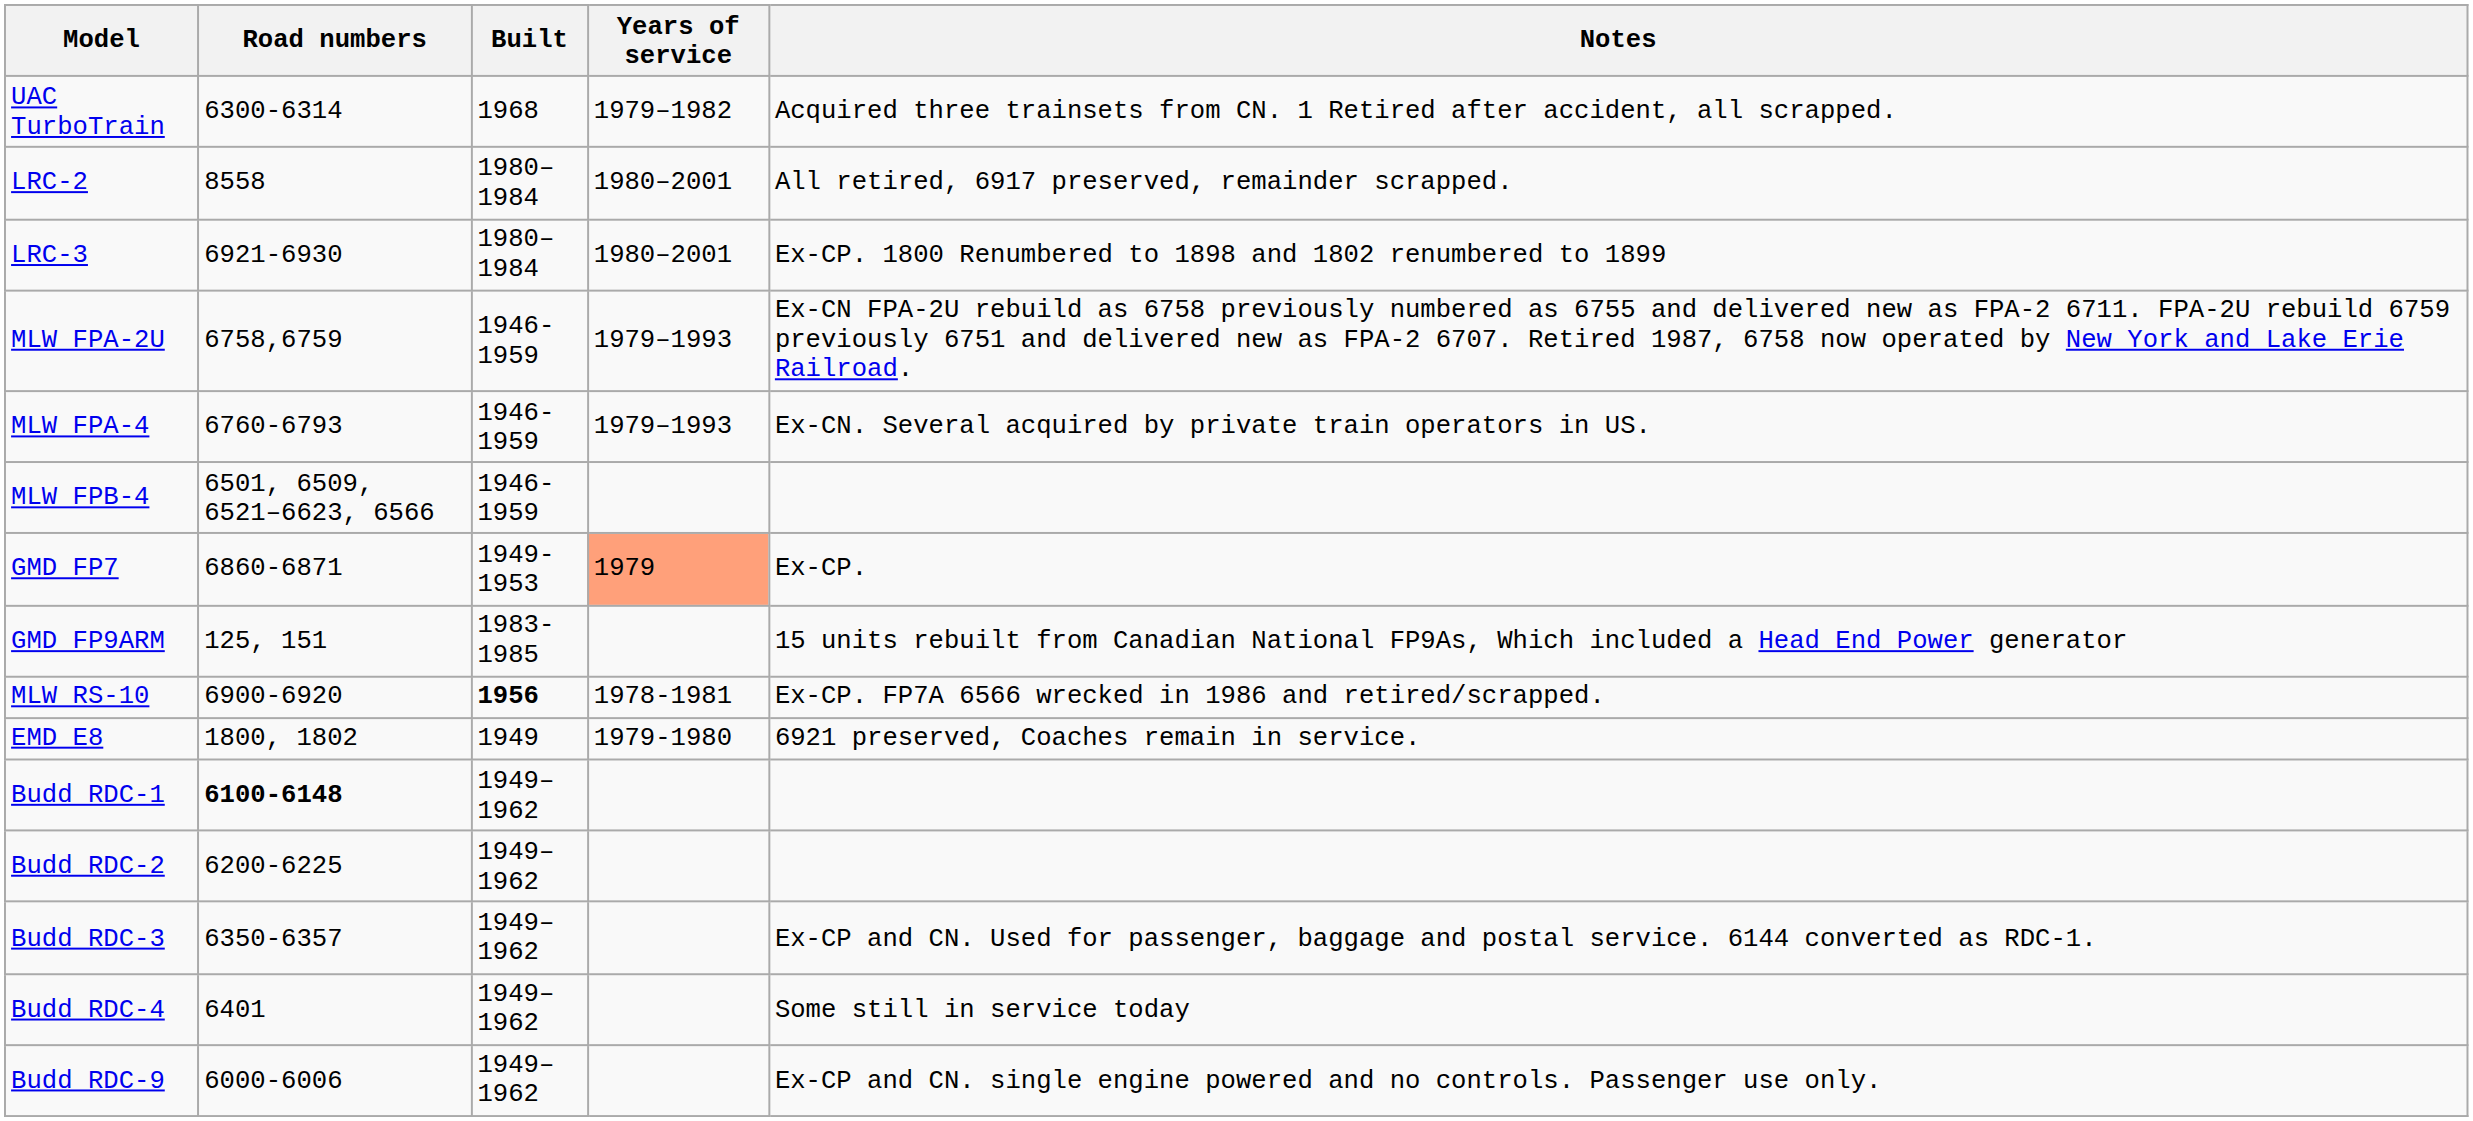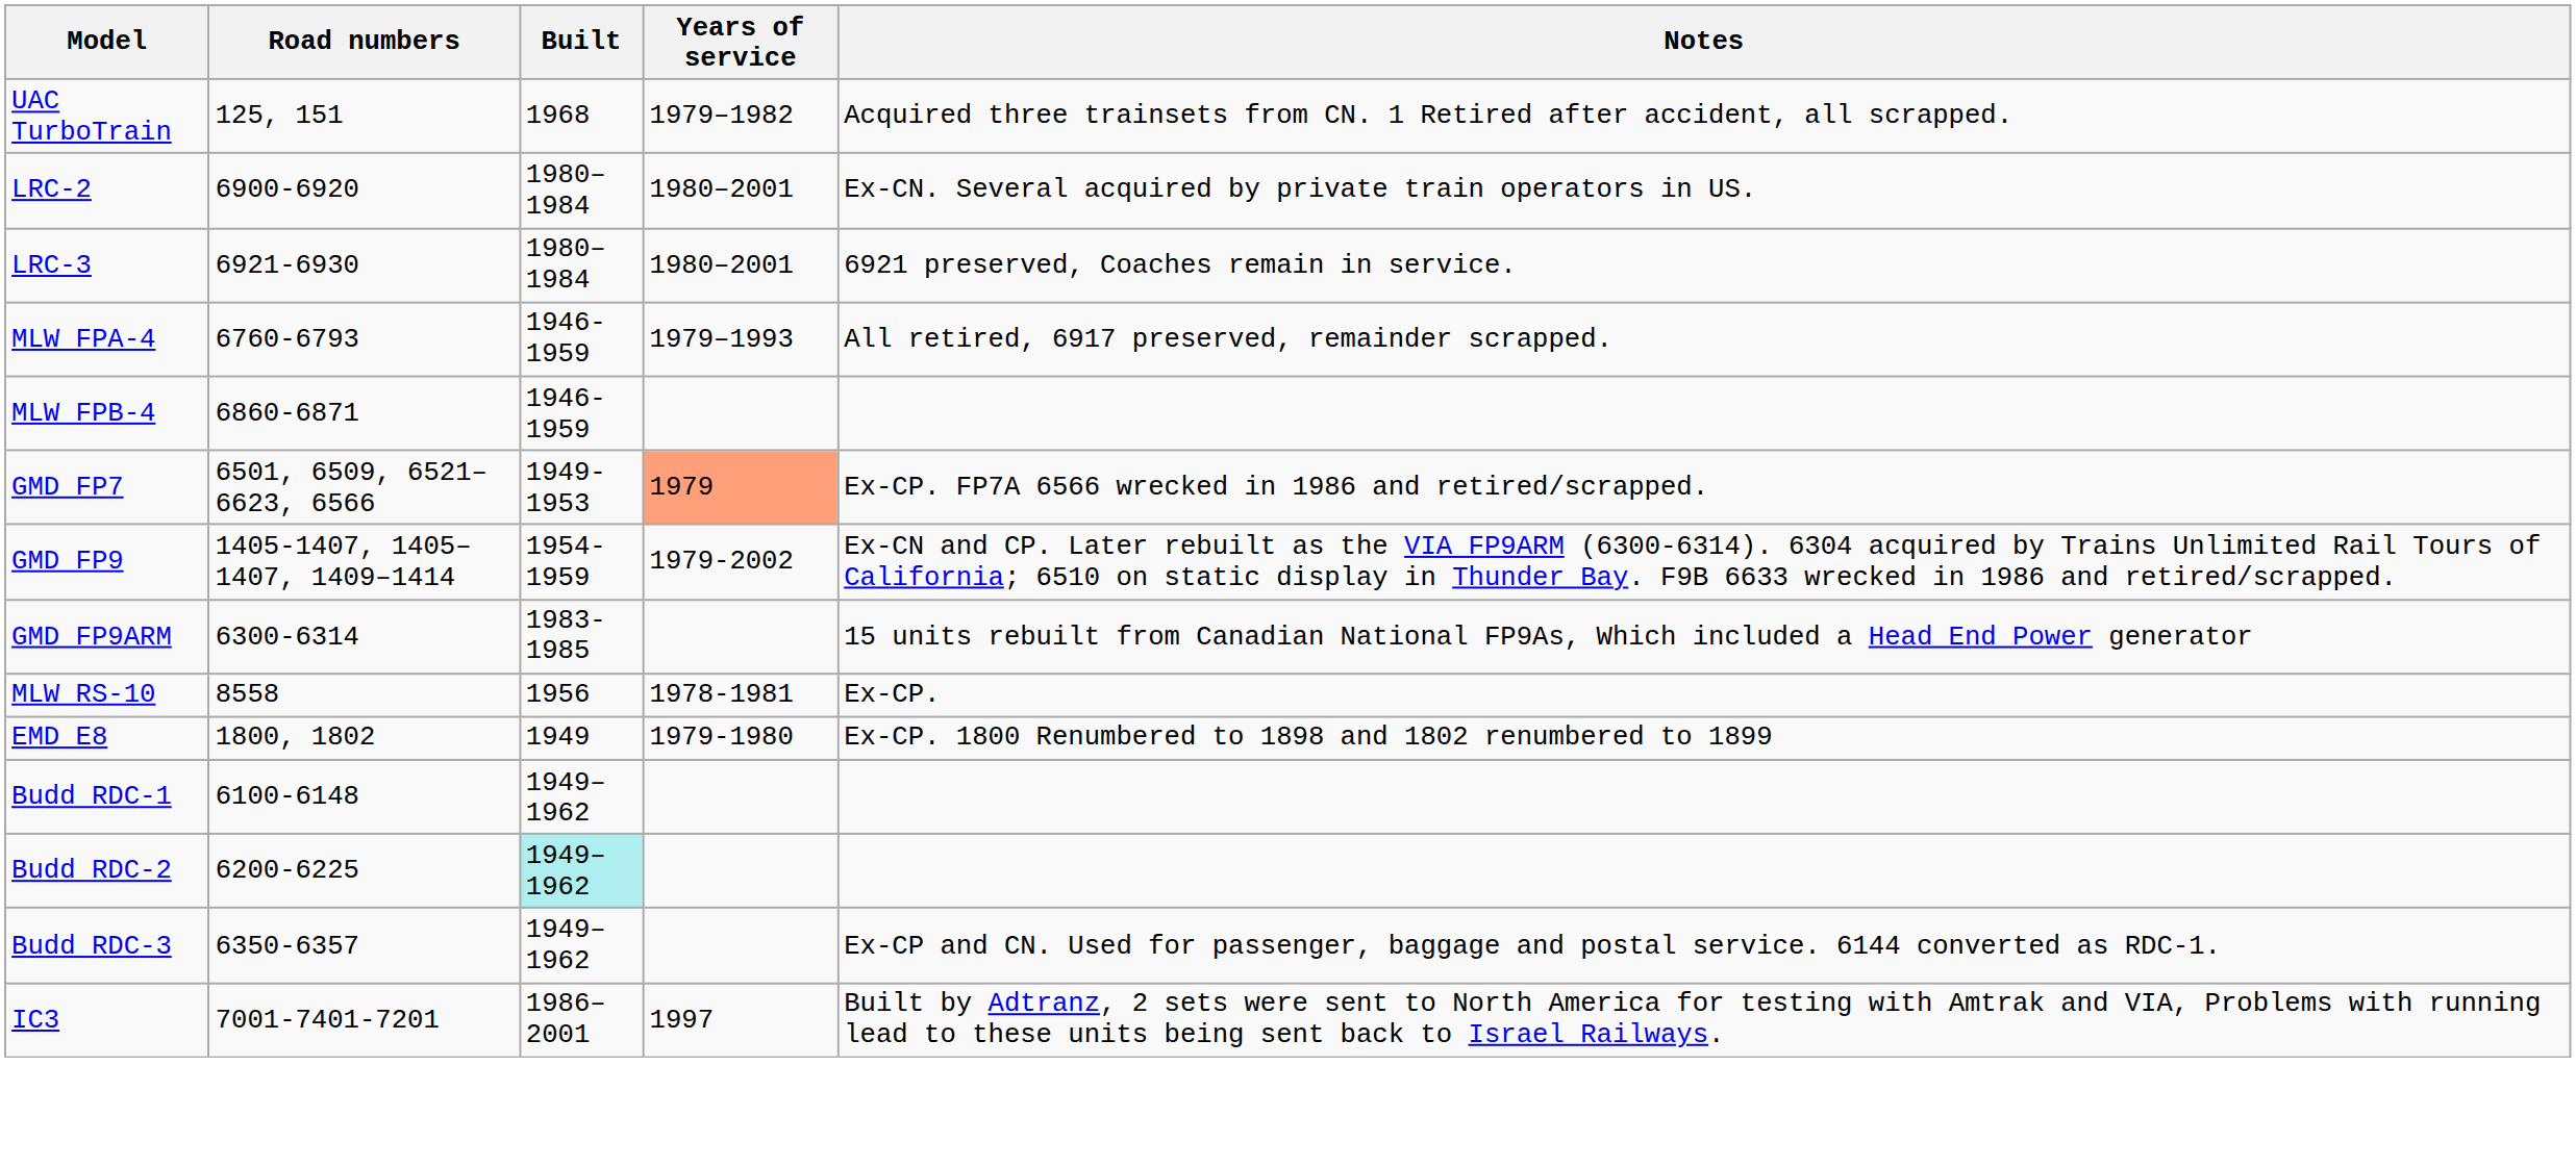UAC TurboTrain | Road numbers: 6300-6314 -> 125, 151
LRC-2 | Road numbers: 8558 -> 6900-6920
LRC-2 | Notes: All retired, 6917 preserved, remainder scrapped. -> Ex-CN. Several acquired by private train operators in US.
LRC-3 | Notes: Ex-CP. 1800 Renumbered to 1898 and 1802 renumbered to 1899 -> 6921 preserved, Coaches remain in service.
- row: MLW FPA-2U | 6758,6759 | 1946-1959 | 1979–1993 | Ex-CN FPA-2U rebuild as 6758 previously numbered as 6755 and delivered new as FPA-2 6711. FPA-2U rebuild 6759 previously 6751 and delivered new as FPA-2 6707. Retired 1987, 6758 now operated by New York and Lake Erie Railroad.
MLW FPA-4 | Notes: Ex-CN. Several acquired by private train operators in US. -> All retired, 6917 preserved, remainder scrapped.
MLW FPB-4 | Road numbers: 6501, 6509, 6521–6623, 6566 -> 6860-6871
GMD FP7 | Road numbers: 6860-6871 -> 6501, 6509, 6521–6623, 6566
GMD FP7 | Notes: Ex-CP. -> Ex-CP. FP7A 6566 wrecked in 1986 and retired/scrapped.
+ row: GMD FP9 | 1405-1407, 1405–1407, 1409–1414 | 1954-1959 | 1979-2002 | Ex-CN and CP. Later rebuilt as the VIA FP9ARM (6300-6314). 6304 acquired by Trains Unlimited Rail Tours of California; 6510 on static display in Thunder Bay. F9B 6633 wrecked in 1986 and retired/scrapped.
GMD FP9ARM | Road numbers: 125, 151 -> 6300-6314
MLW RS-10 | Road numbers: 6900-6920 -> 8558
MLW RS-10 | Built: bold -> normal
MLW RS-10 | Notes: Ex-CP. FP7A 6566 wrecked in 1986 and retired/scrapped. -> Ex-CP.
EMD E8 | Notes: 6921 preserved, Coaches remain in service. -> Ex-CP. 1800 Renumbered to 1898 and 1802 renumbered to 1899
Budd RDC-1 | Road numbers: bold -> normal
Budd RDC-2 | Built: no background -> paleturquoise background
- row: Budd RDC-4 | 6401 | 1949–1962 | Some still in service today
- row: Budd RDC-9 | 6000-6006 | 1949–1962 | Ex-CP and CN. single engine powered and no controls. Passenger use only.
+ row: IC3 | 7001-7401-7201 | 1986–2001 | 1997 | Built by Adtranz, 2 sets were sent to North America for testing with Amtrak and VIA, Problems with running lead to these units being sent back to Israel Railways.
